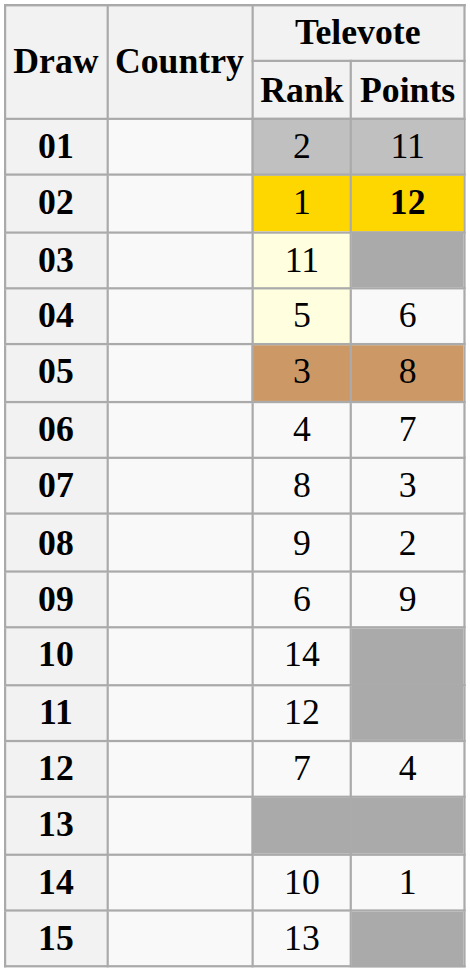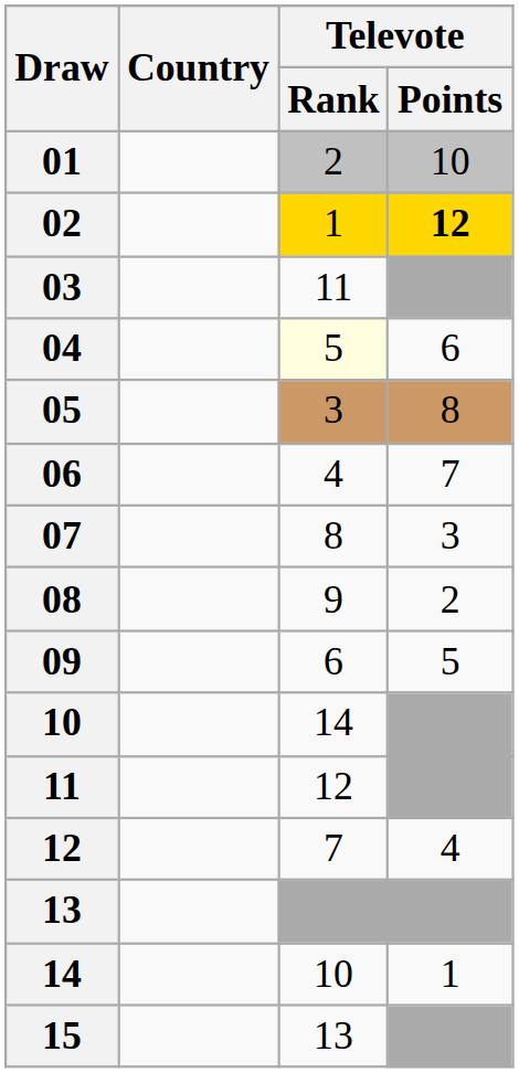01 | Televote / Points: 11 -> 10
03 | Televote / Rank: lightyellow background -> no background
09 | Televote / Points: 9 -> 5
